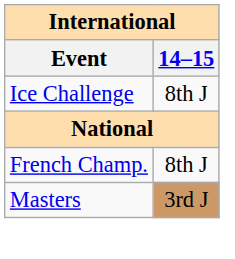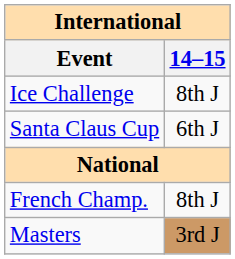+ row: Santa Claus Cup | 6th J
